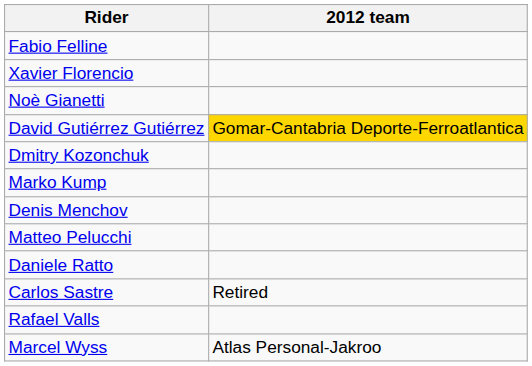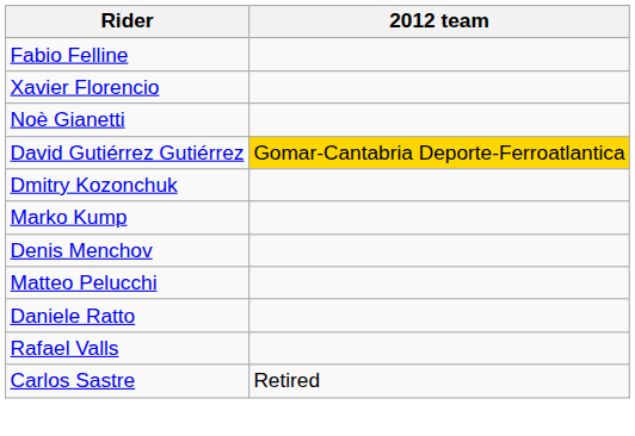rows swapped: Carlos Sastre <-> Rafael Valls
- row: Marcel Wyss | Atlas Personal-Jakroo
